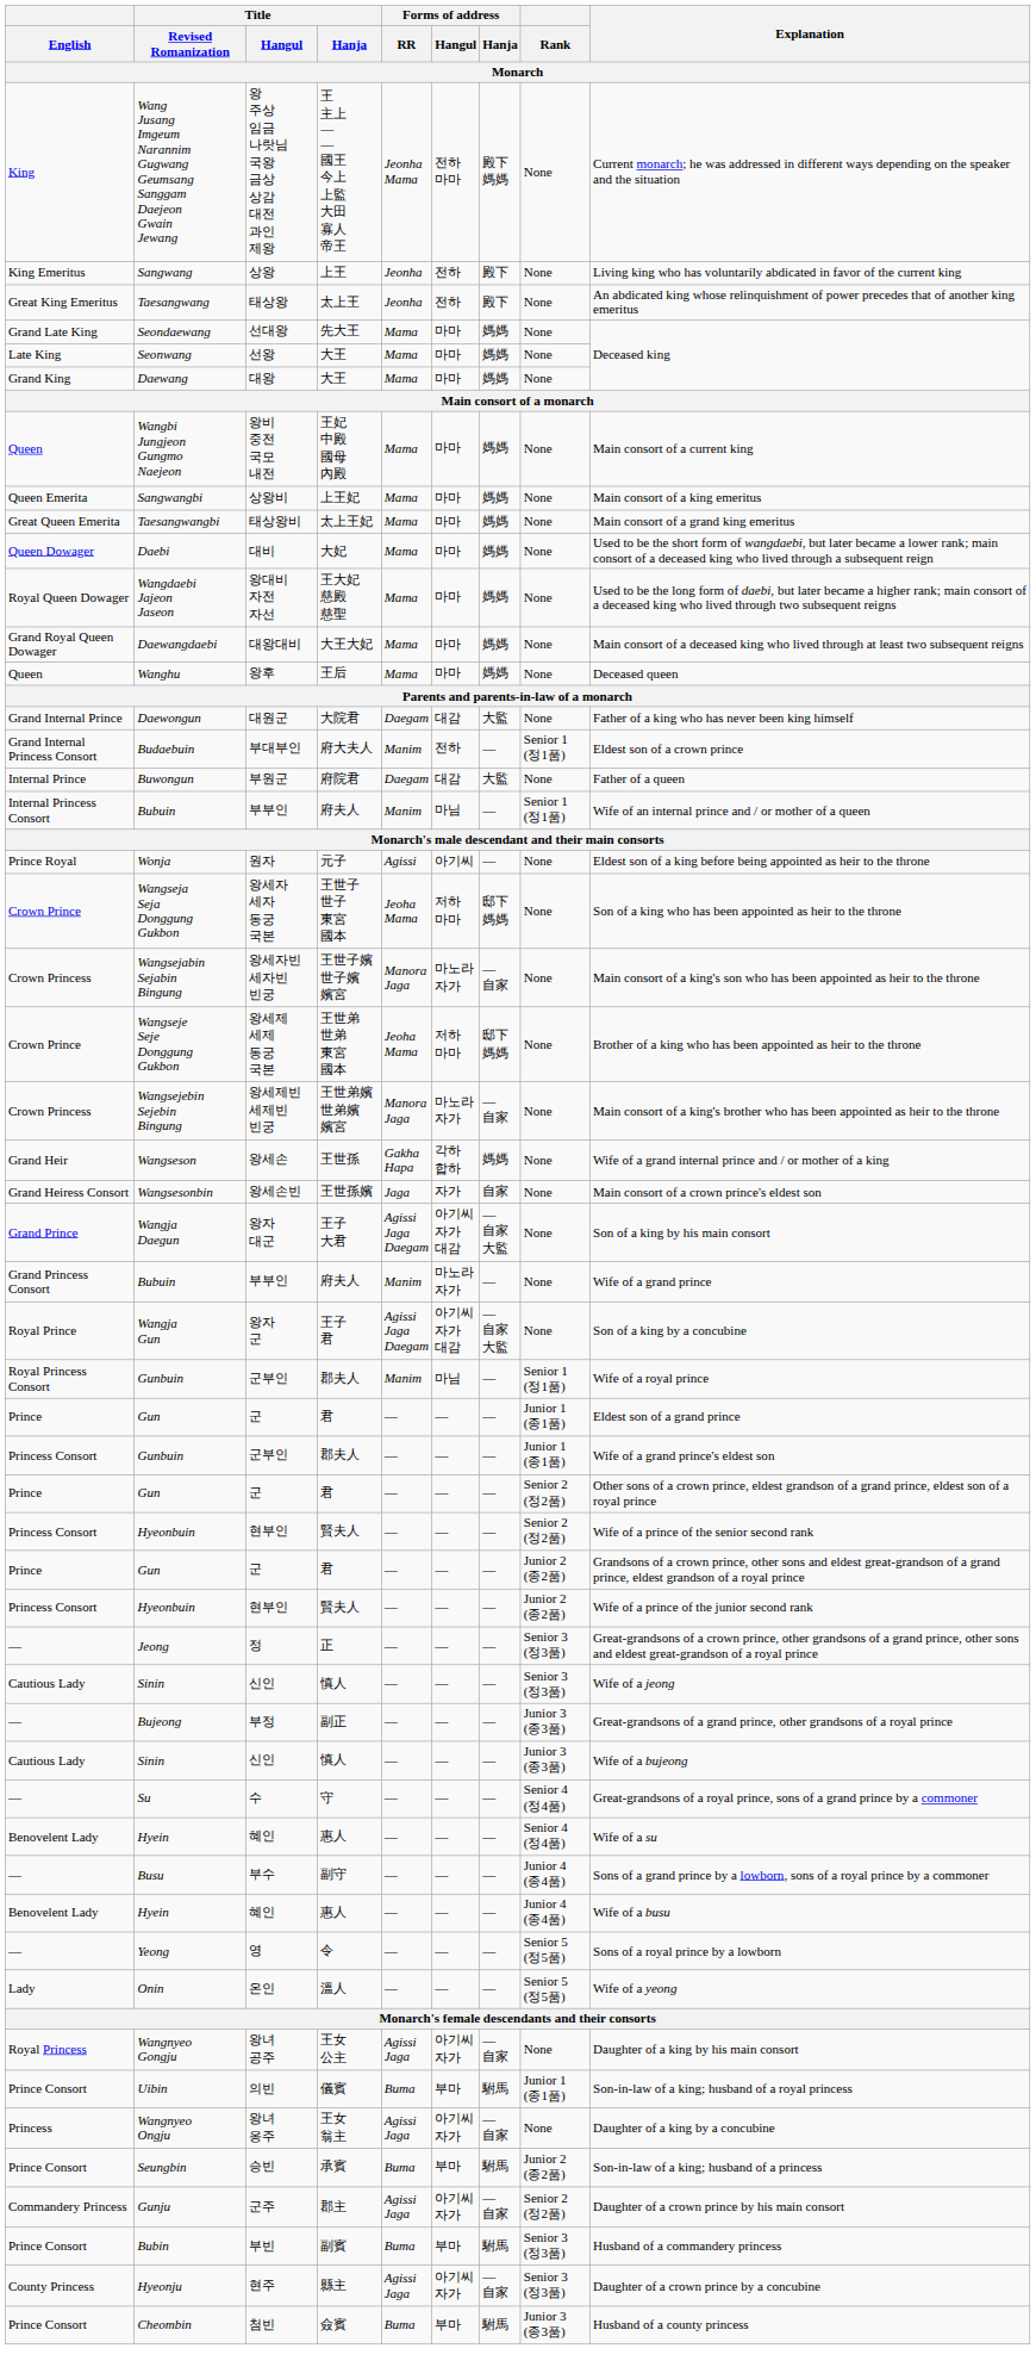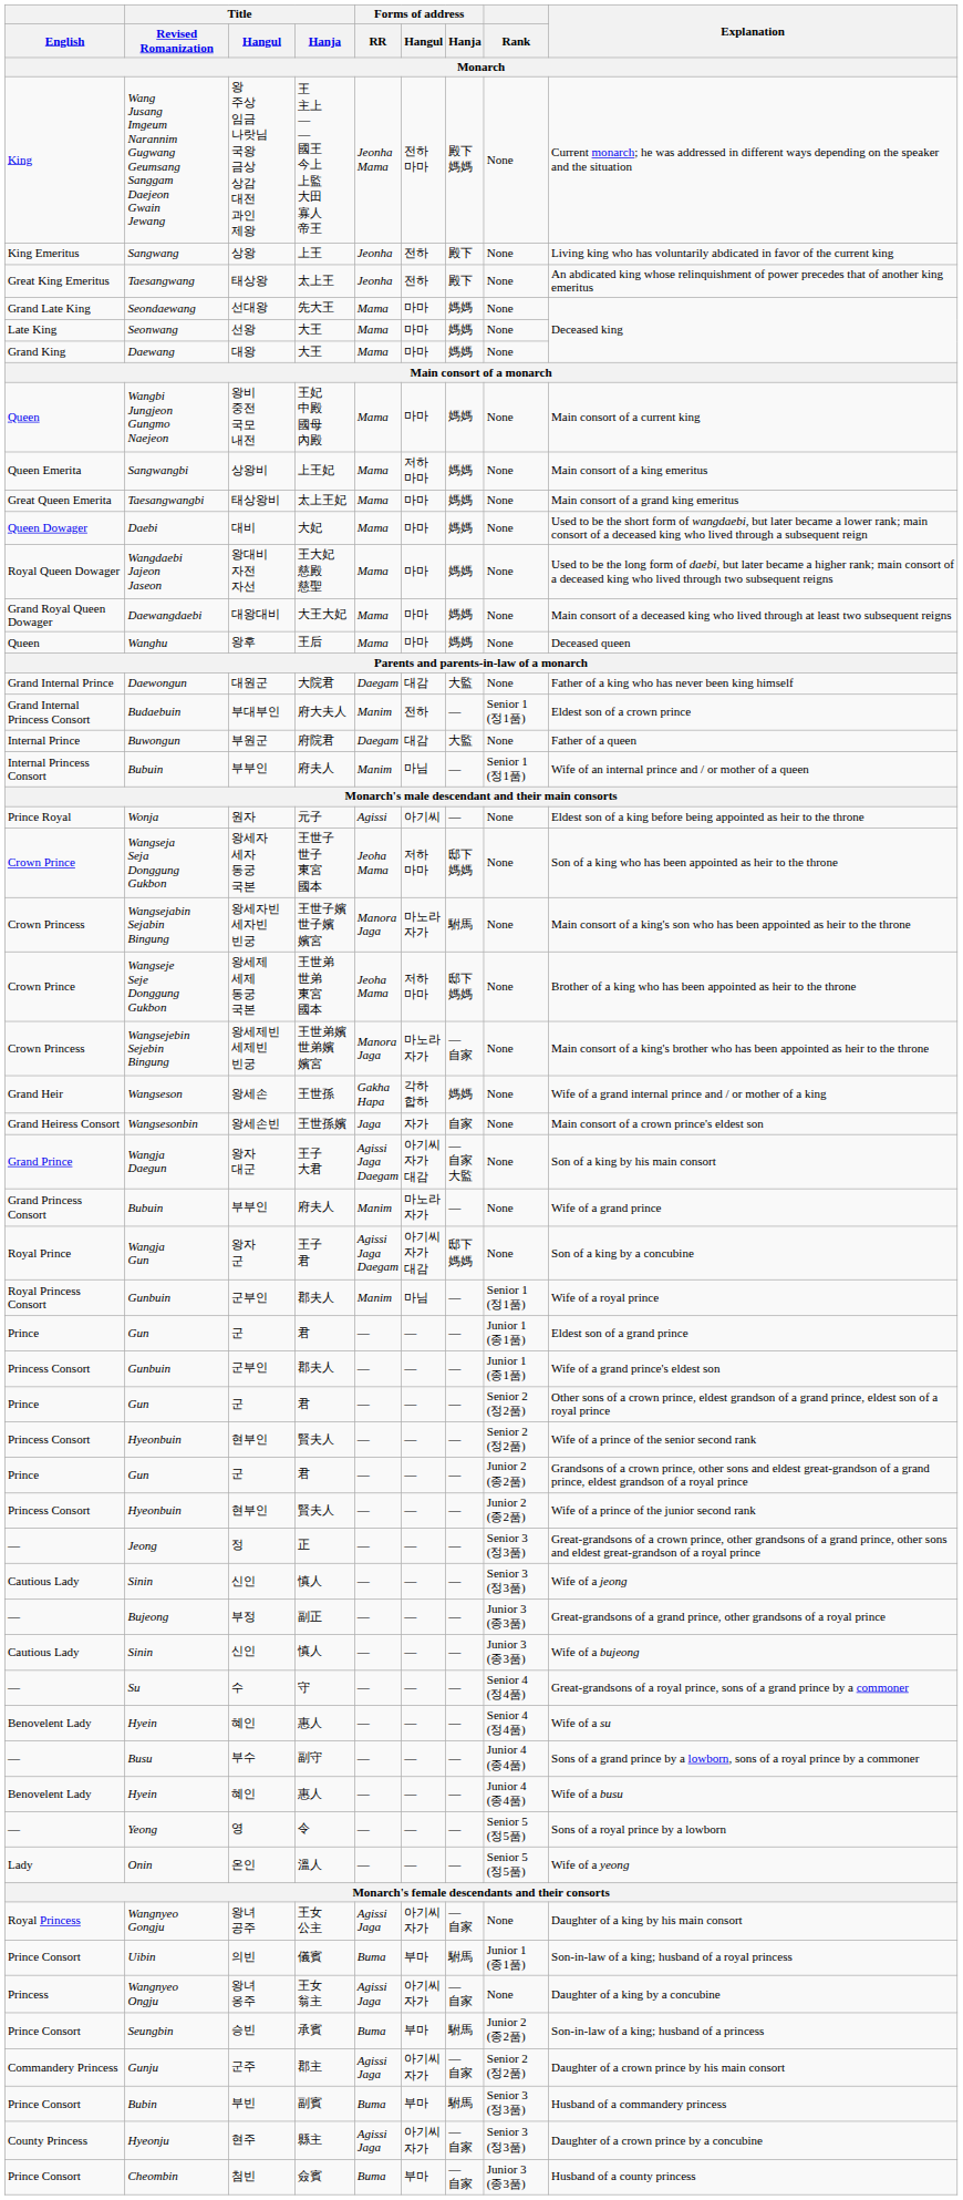Sangwangbi | Forms of address / Hangul: 마마 -> 저하 마마
Wangsejabin Sejabin Bingung | Forms of address / Hanja: — 自家 -> 駙馬
Wangja Gun | Forms of address / Hanja: — 自家 大監 -> 邸下 媽媽
Cheombin | Forms of address / Hanja: 駙馬 -> — 自家
